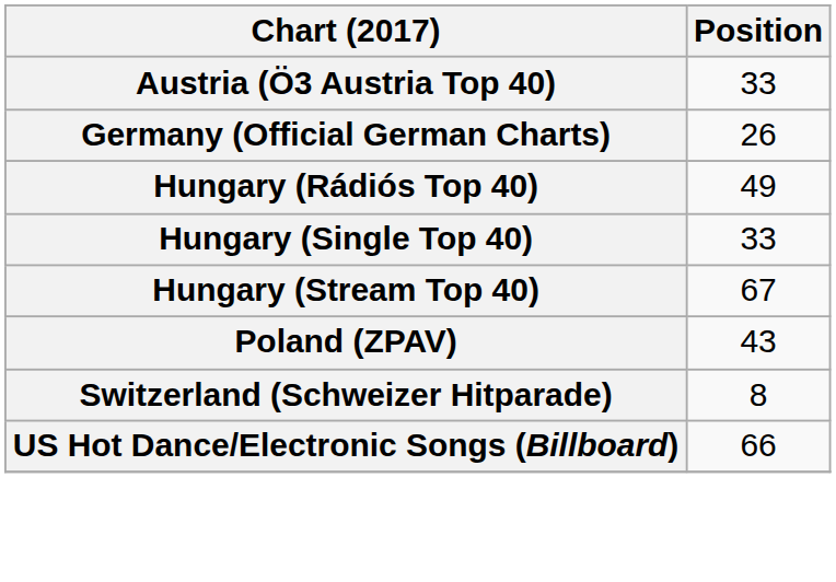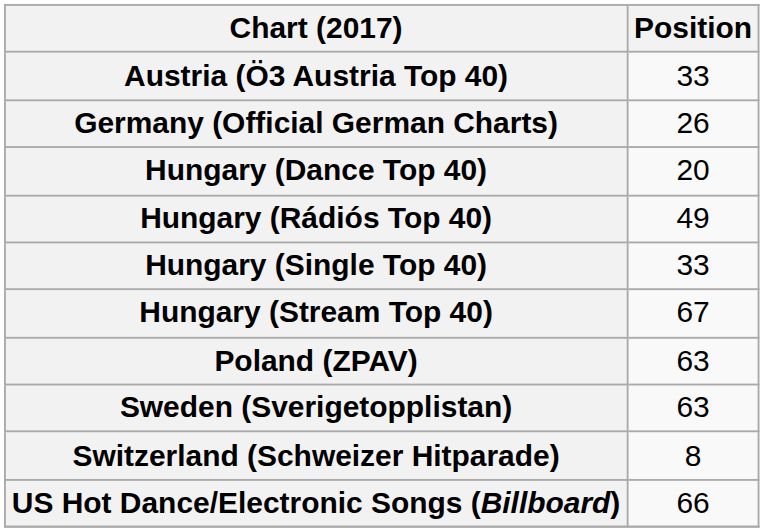+ row: Hungary (Dance Top 40) | 20
Poland (ZPAV) | Position: 43 -> 63
+ row: Sweden (Sverigetopplistan) | 63
